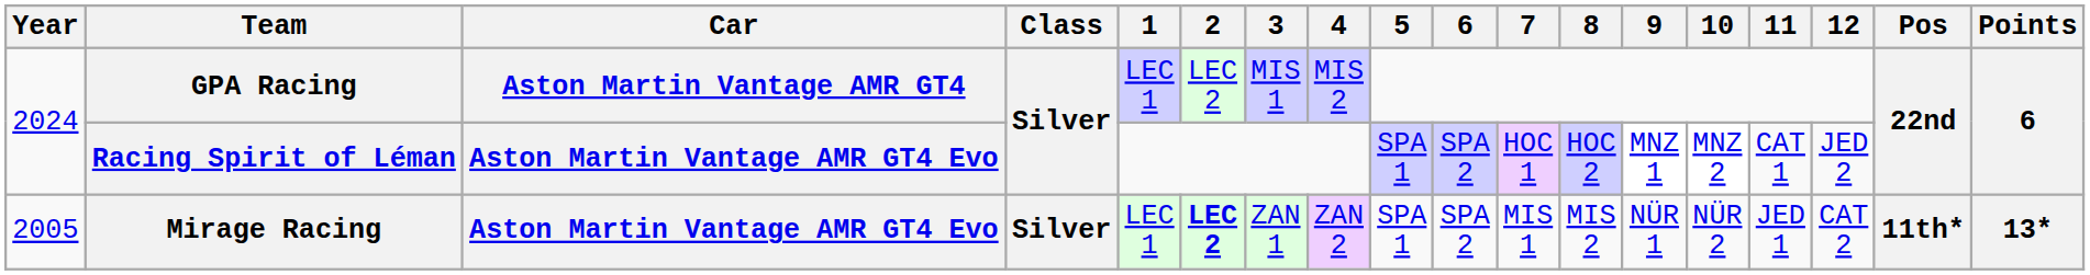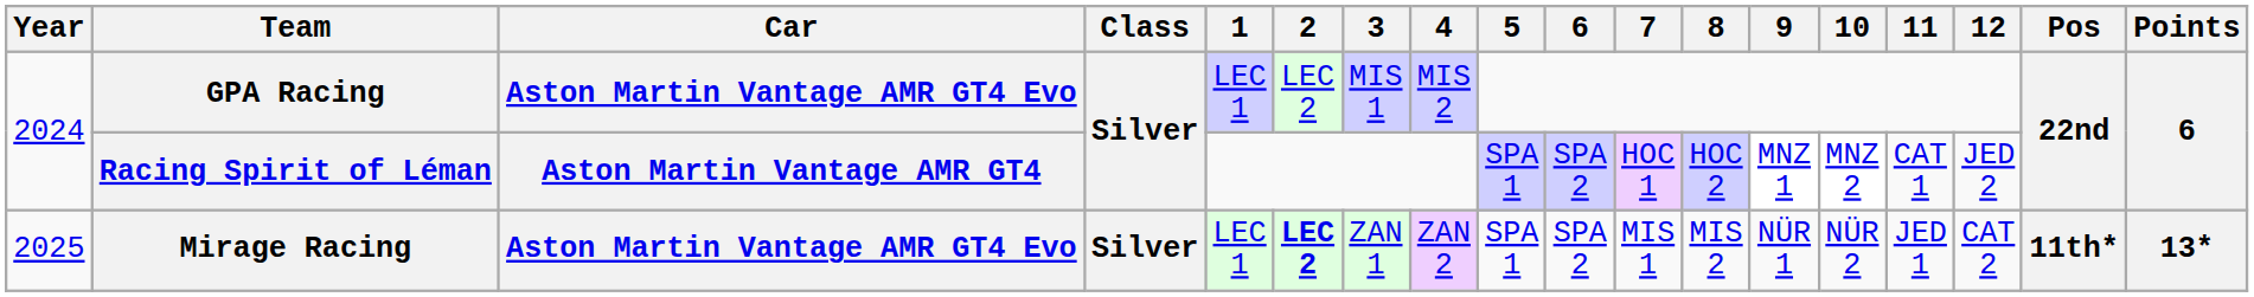GPA Racing | Car: Aston Martin Vantage AMR GT4 -> Aston Martin Vantage AMR GT4 Evo
Racing Spirit of Léman | Car: Aston Martin Vantage AMR GT4 Evo -> Aston Martin Vantage AMR GT4
Mirage Racing | Year: 2005 -> 2025
